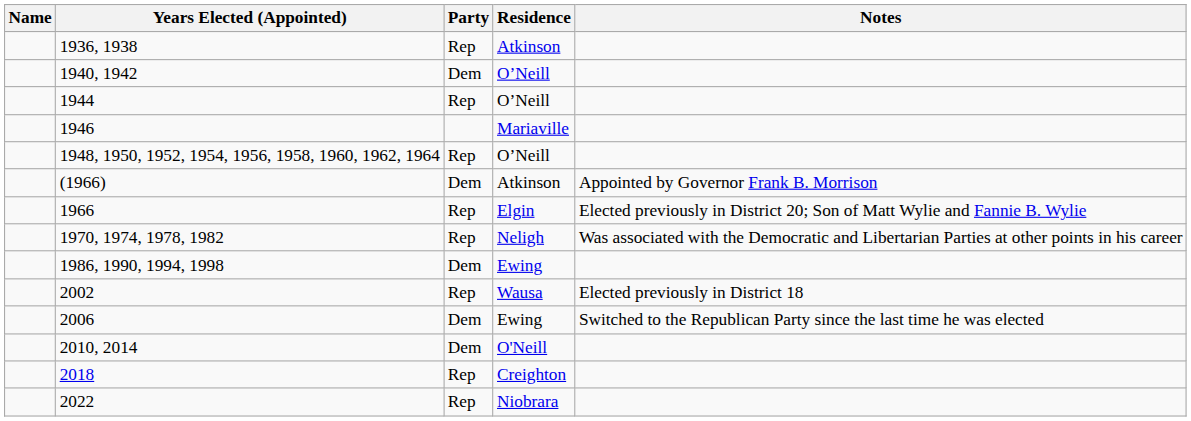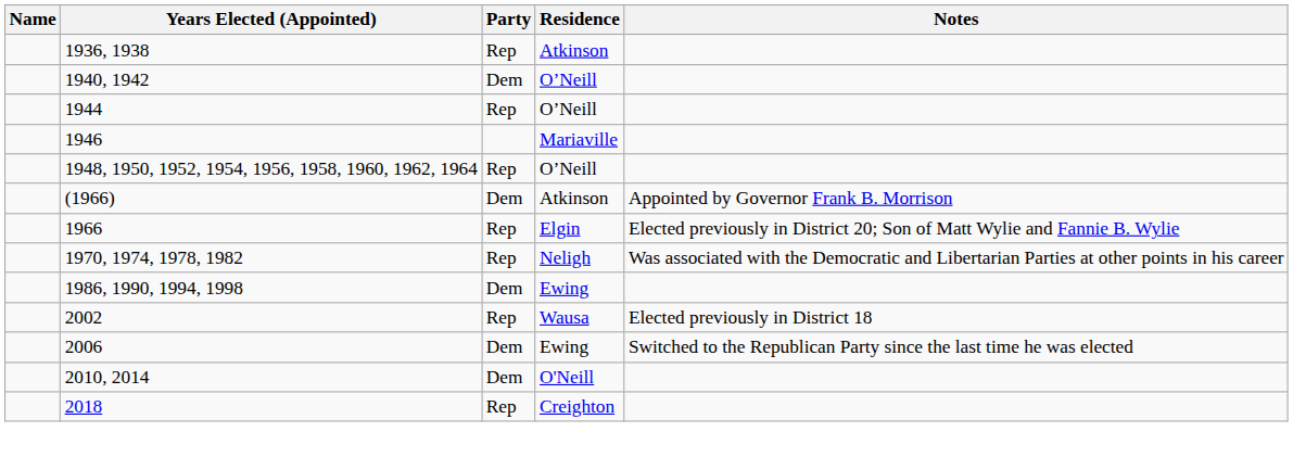- row: 2022 | Rep | Niobrara
